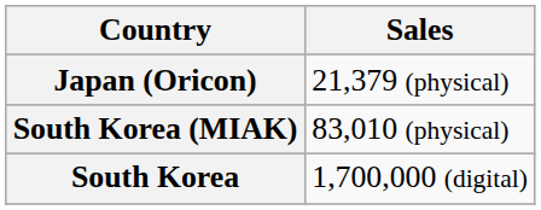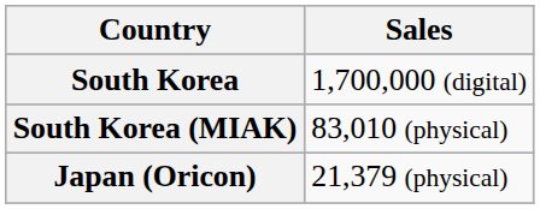rows swapped: Japan (Oricon) <-> South Korea
